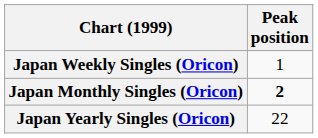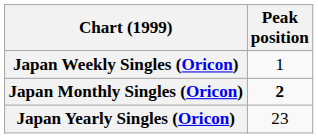Japan Yearly Singles (Oricon) | Peak position: 22 -> 23
